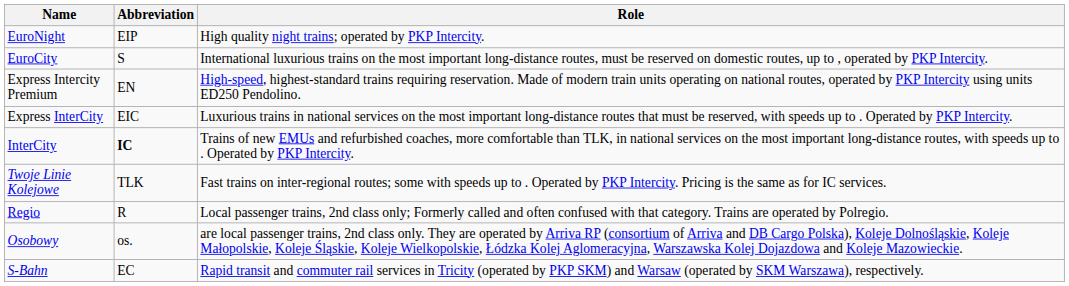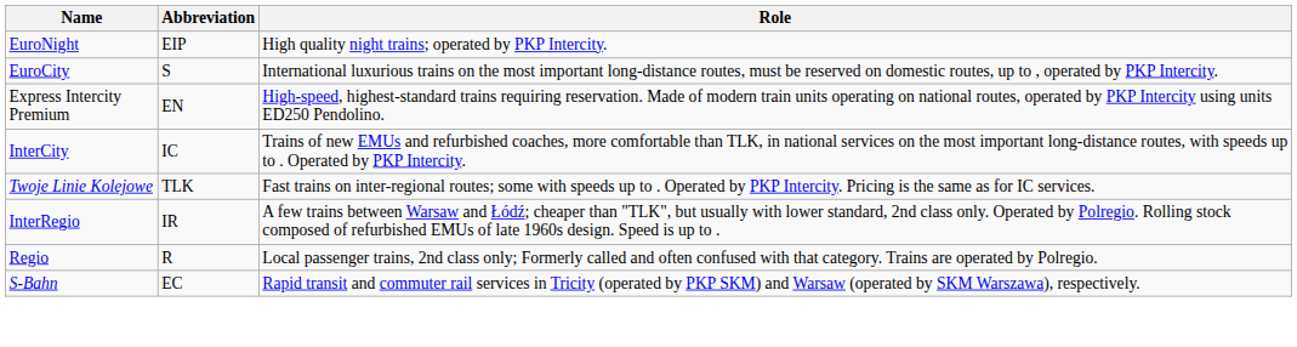- row: Express InterCity | EIC | Luxurious trains in national services on the most important long-distance routes that must be reserved, with speeds up to . Operated by PKP Intercity.
InterCity | Abbreviation: bold -> normal
+ row: InterRegio | IR | A few trains between Warsaw and Łódź; cheaper than "TLK", but usually with lower standard, 2nd class only. Operated by Polregio. Rolling stock composed of refurbished EMUs of late 1960s design. Speed is up to .
- row: Osobowy | os. | are local passenger trains, 2nd class only. They are operated by Arriva RP (consortium of Arriva and DB Cargo Polska), Koleje Dolnośląskie, Koleje Małopolskie, Koleje Śląskie, Koleje Wielkopolskie, Łódzka Kolej Aglomeracyjna, Warszawska Kolej Dojazdowa and Koleje Mazowieckie.
